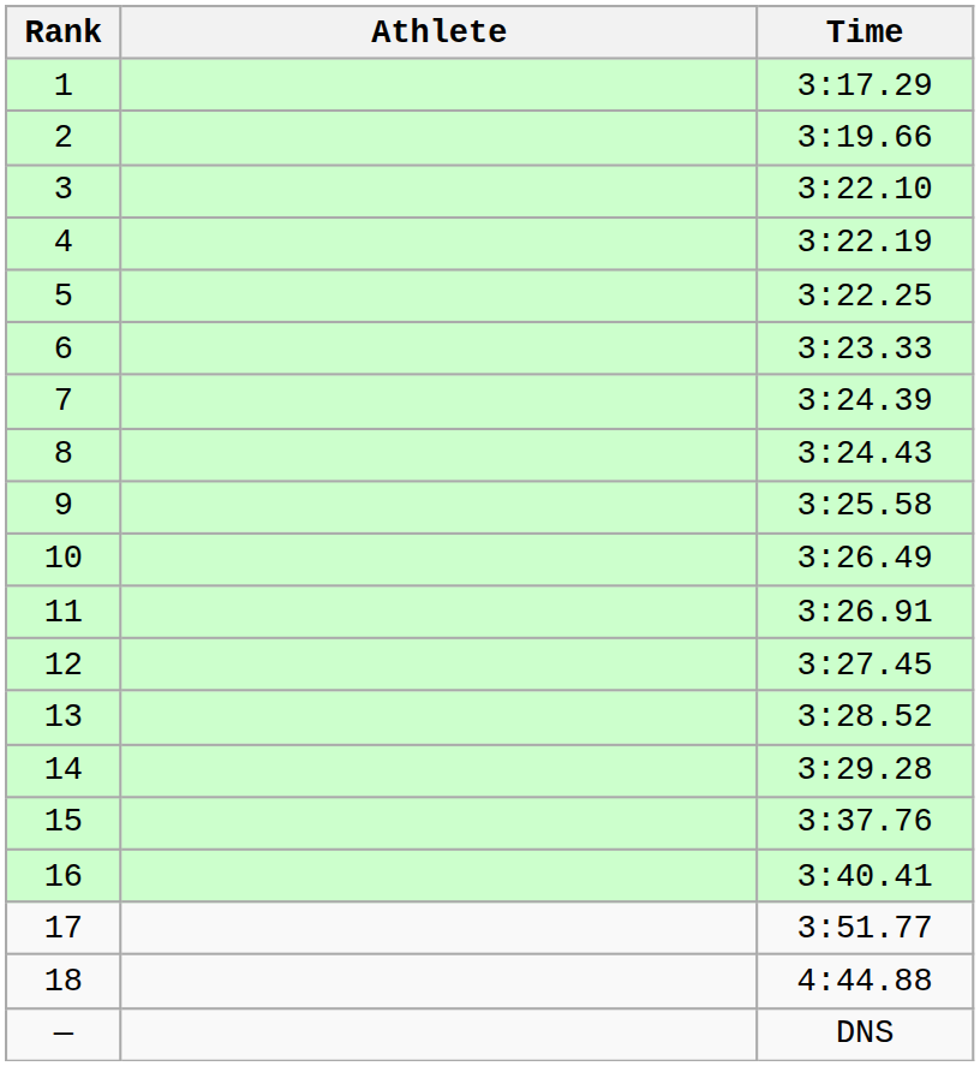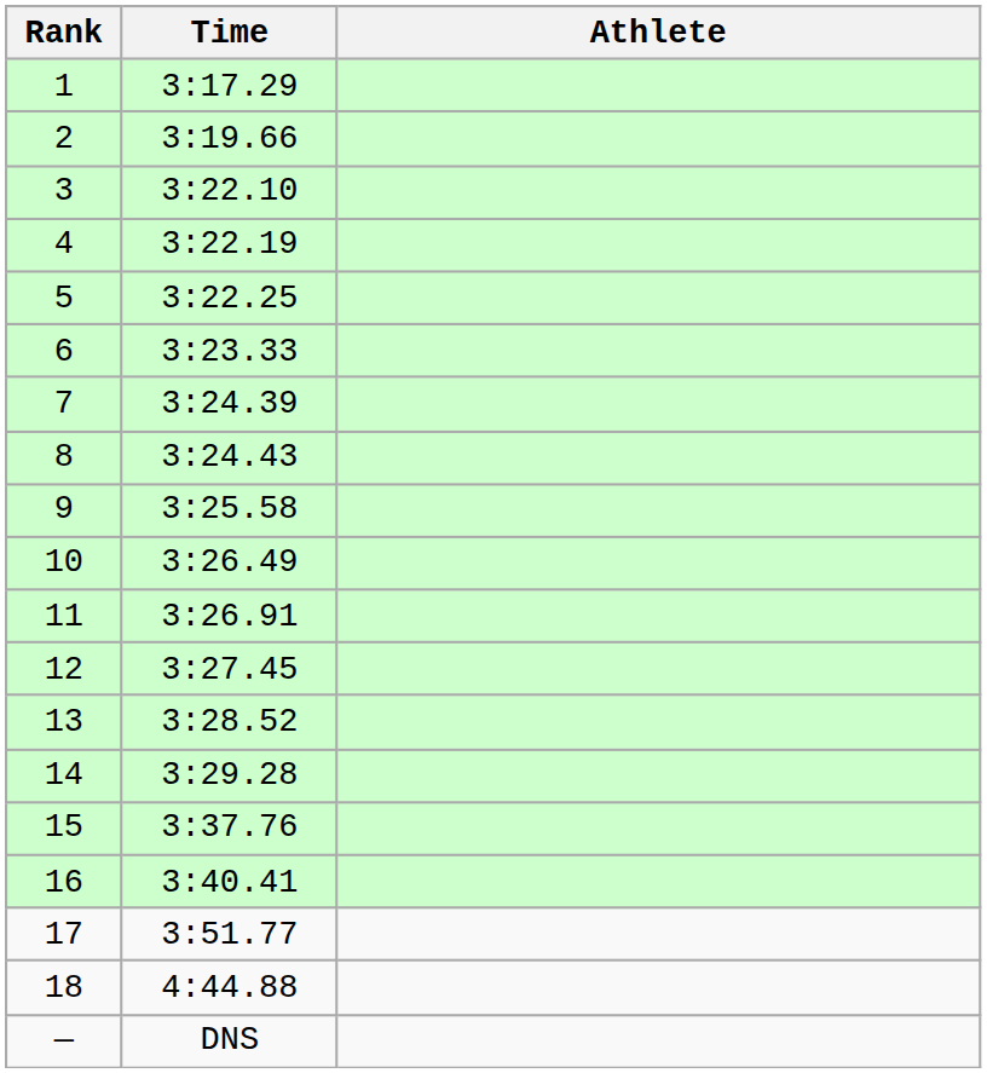columns swapped: Athlete <-> Time
